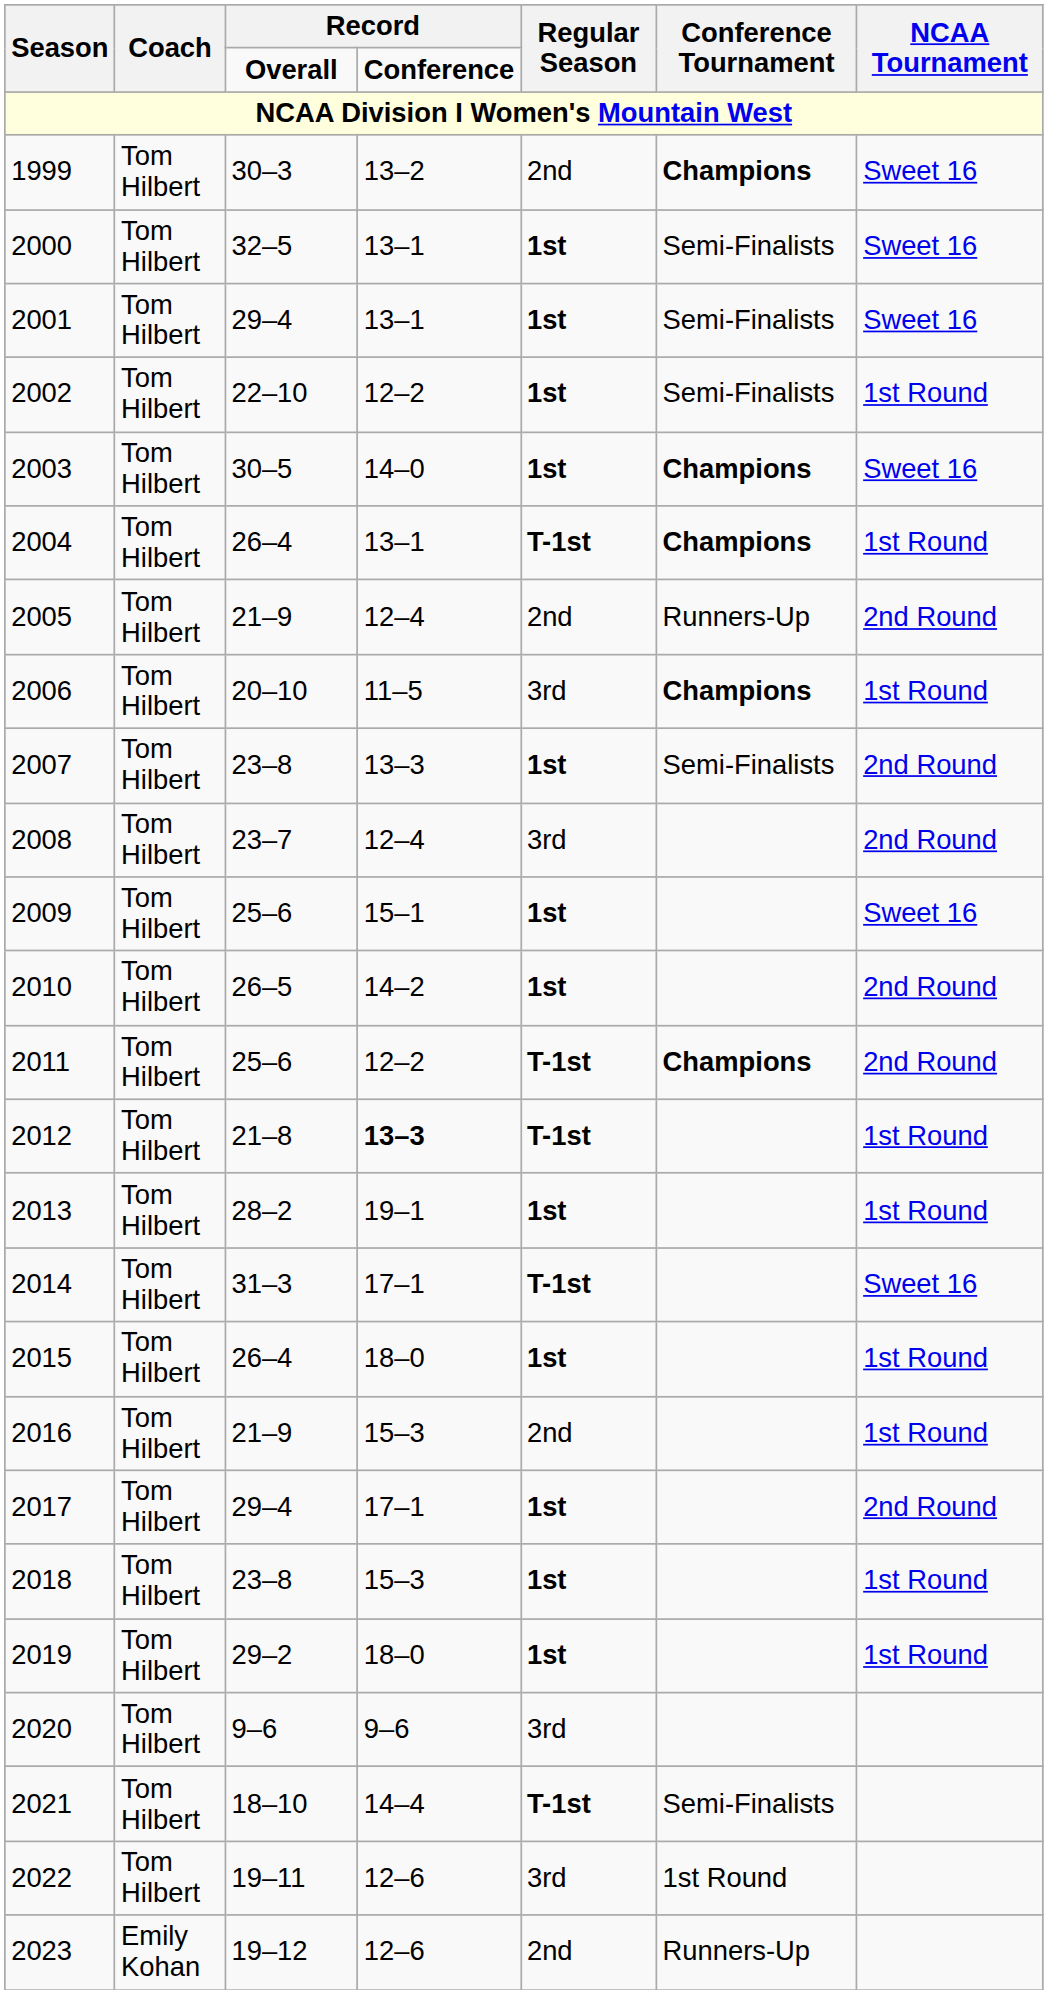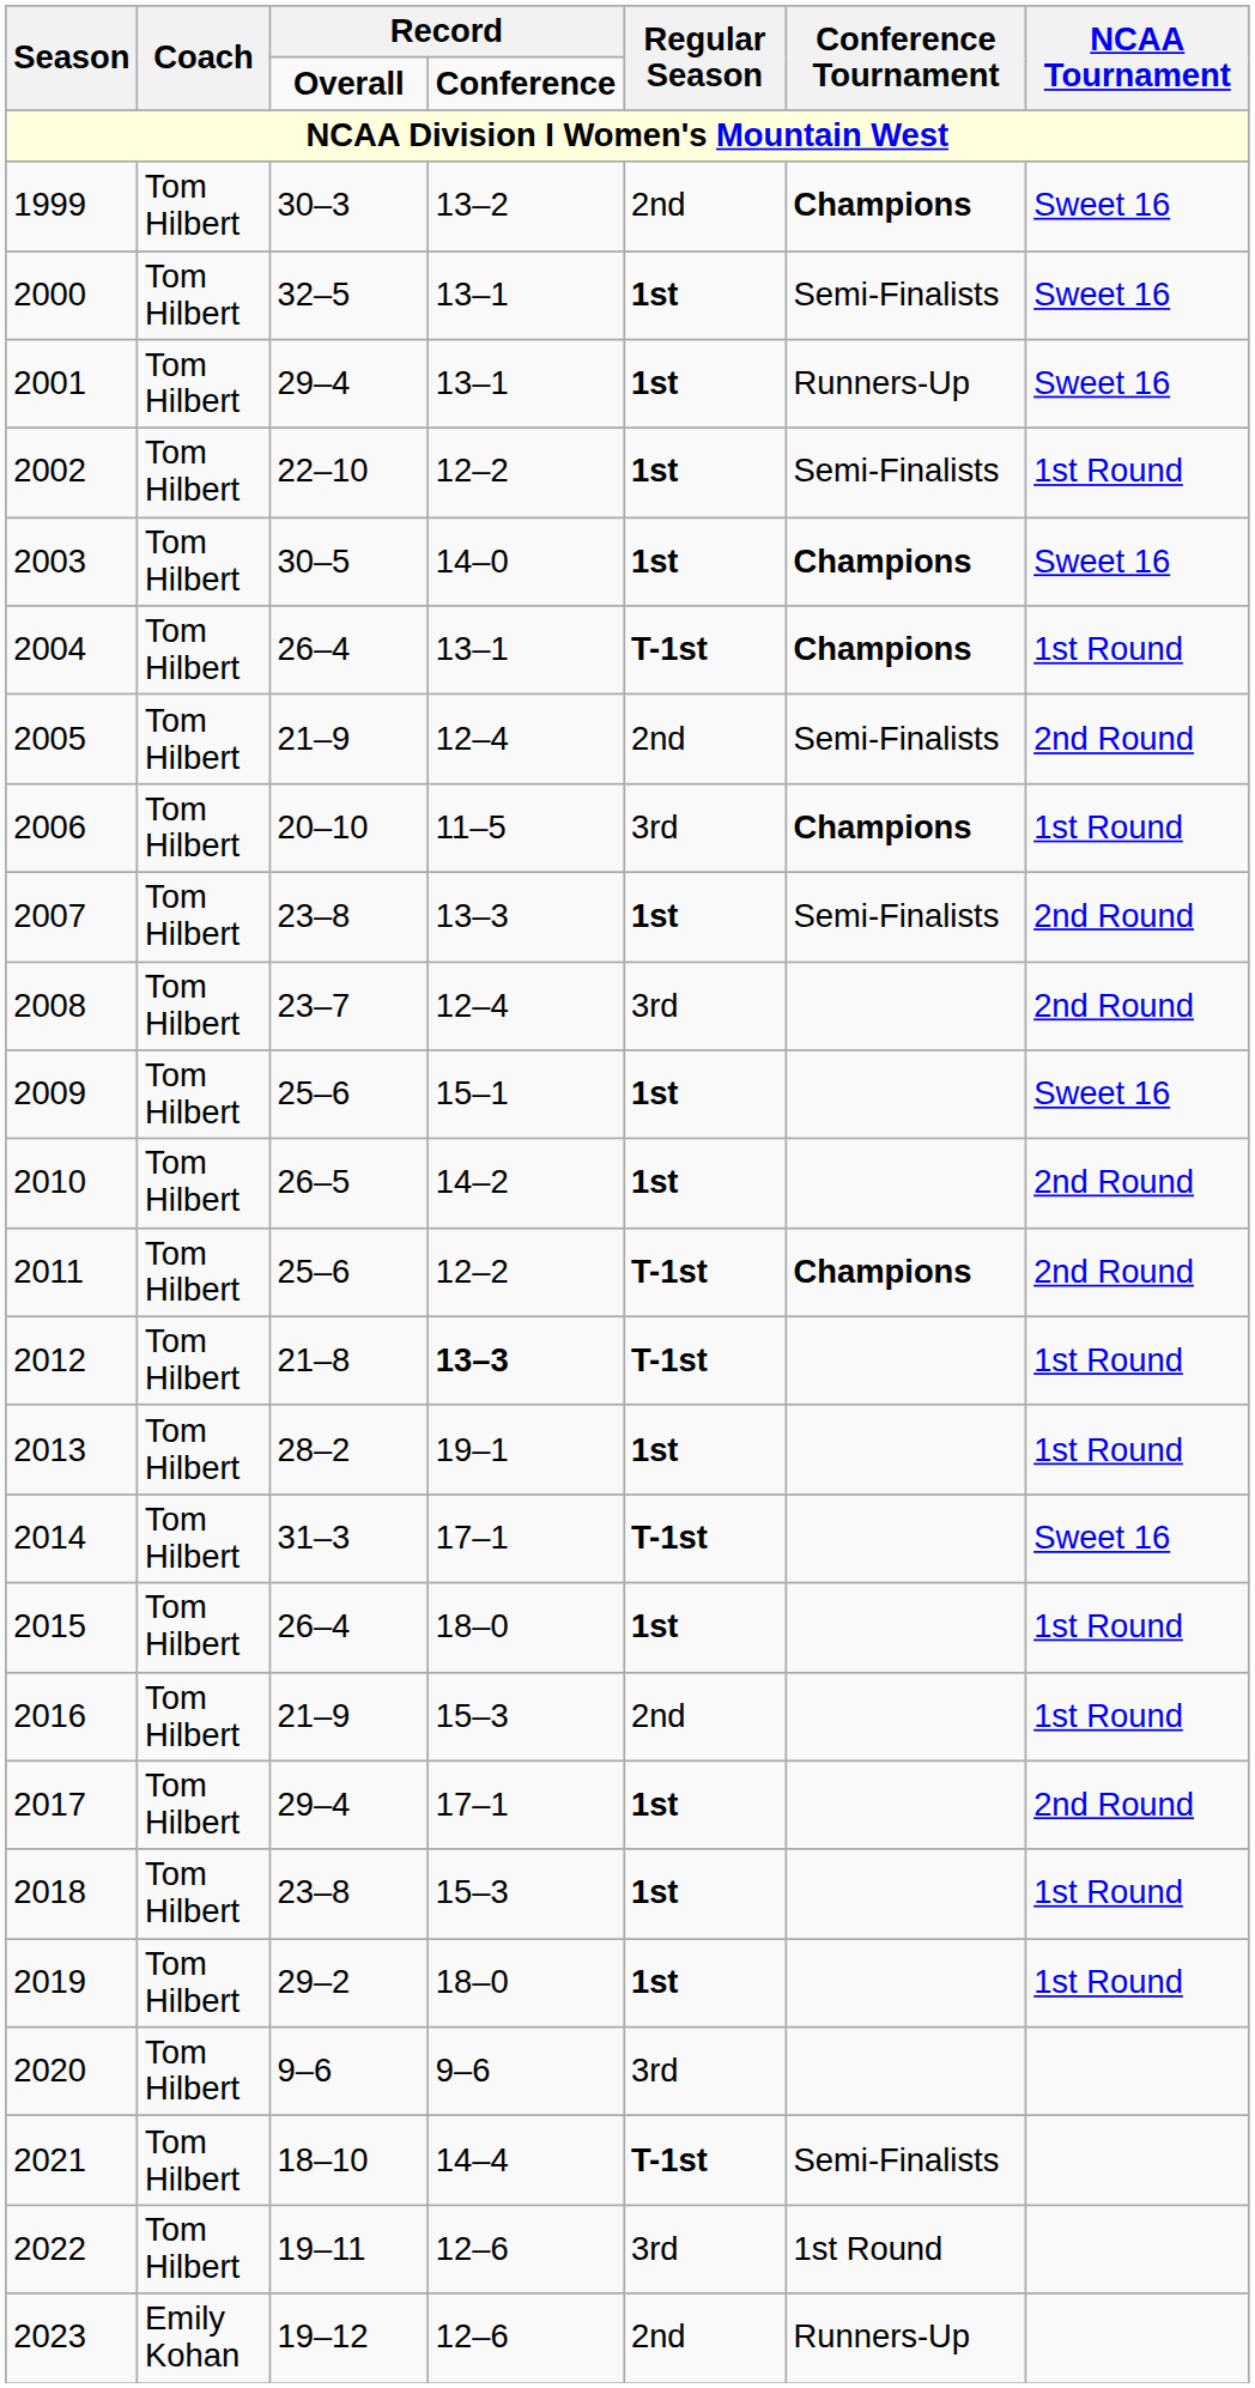2001 | Conference Tournament: Semi-Finalists -> Runners-Up
2005 | Conference Tournament: Runners-Up -> Semi-Finalists
